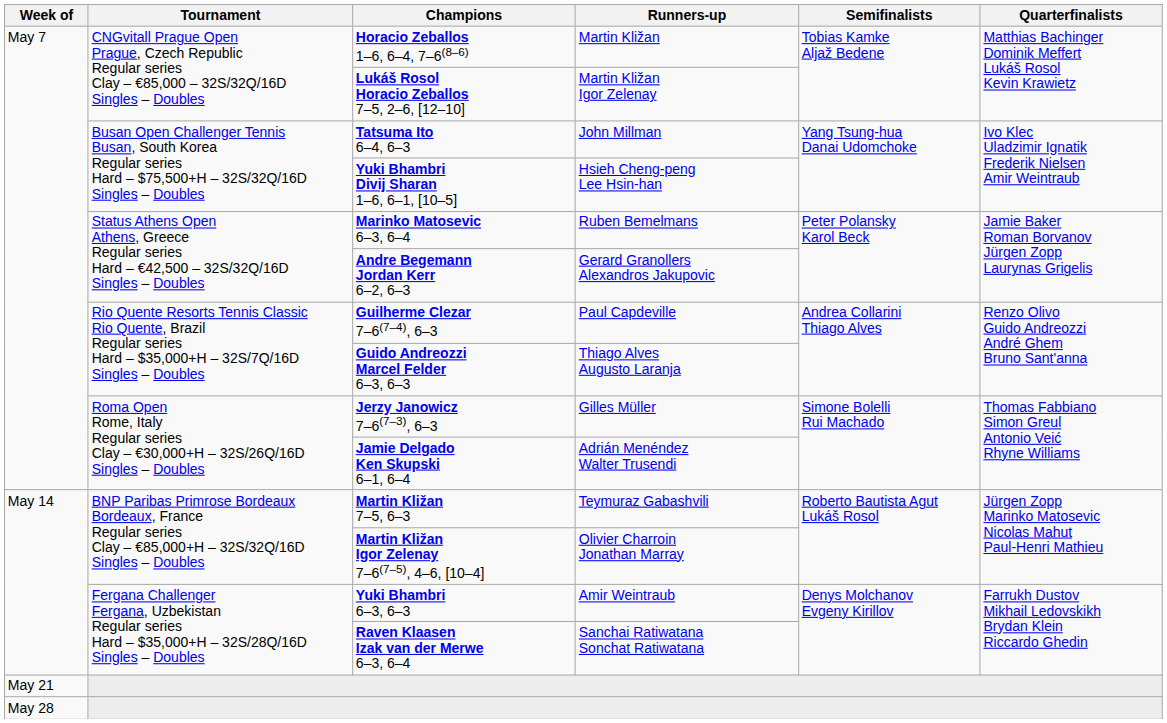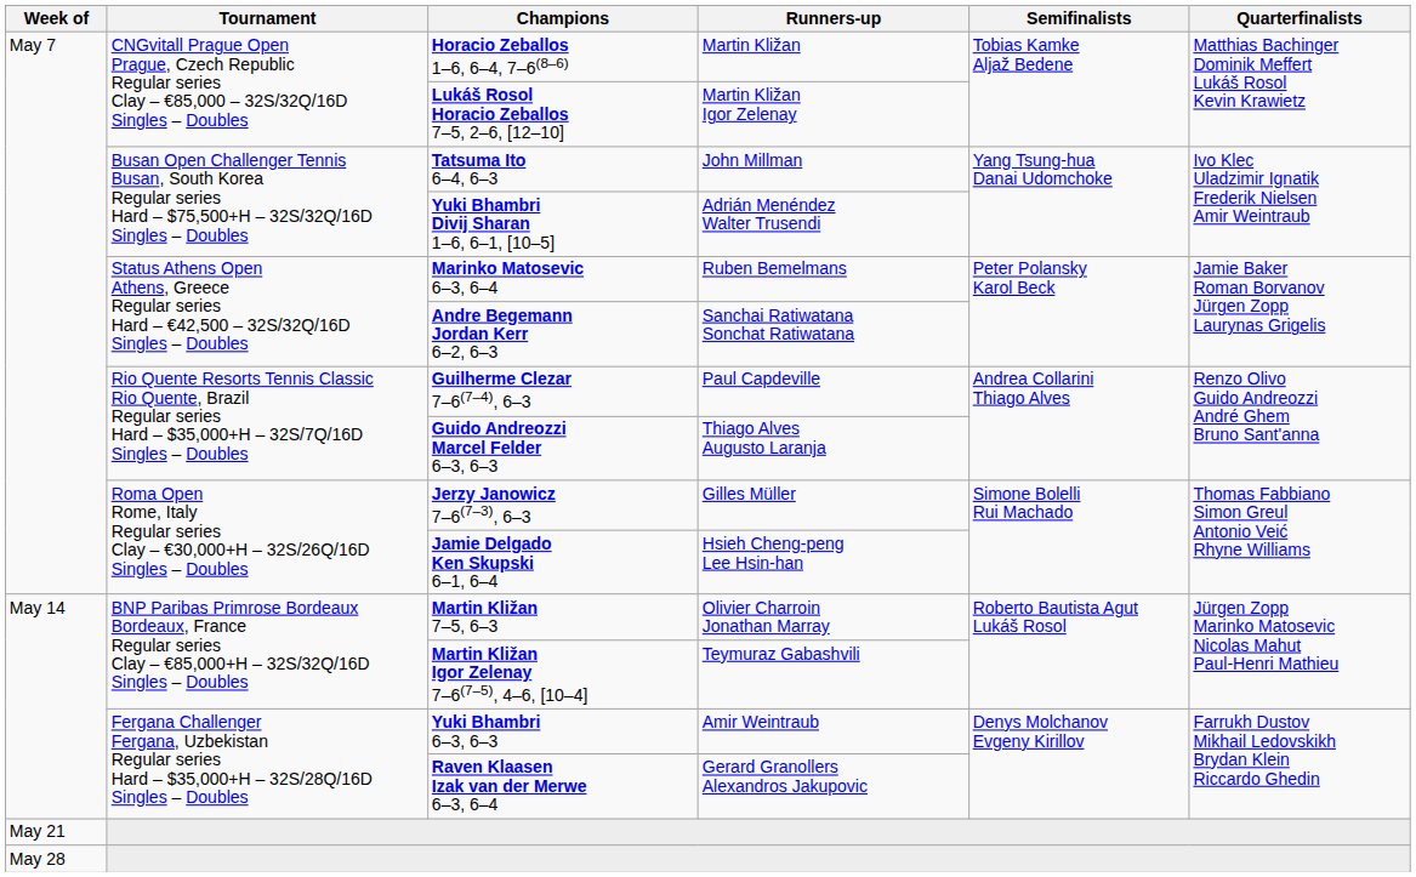Yuki Bhambri Divij Sharan 1–6, 6–1, [10–5] | Runners-up: Hsieh Cheng-peng Lee Hsin-han -> Adrián Menéndez Walter Trusendi
Andre Begemann Jordan Kerr 6–2, 6–3 | Runners-up: Gerard Granollers Alexandros Jakupovic -> Sanchai Ratiwatana Sonchat Ratiwatana
Jamie Delgado Ken Skupski 6–1, 6–4 | Runners-up: Adrián Menéndez Walter Trusendi -> Hsieh Cheng-peng Lee Hsin-han
Martin Kližan 7–5, 6–3 | Runners-up: Teymuraz Gabashvili -> Olivier Charroin Jonathan Marray
Martin Kližan Igor Zelenay 7–6(7–5), 4–6, [10–4] | Runners-up: Olivier Charroin Jonathan Marray -> Teymuraz Gabashvili
Raven Klaasen Izak van der Merwe 6–3, 6–4 | Runners-up: Sanchai Ratiwatana Sonchat Ratiwatana -> Gerard Granollers Alexandros Jakupovic
